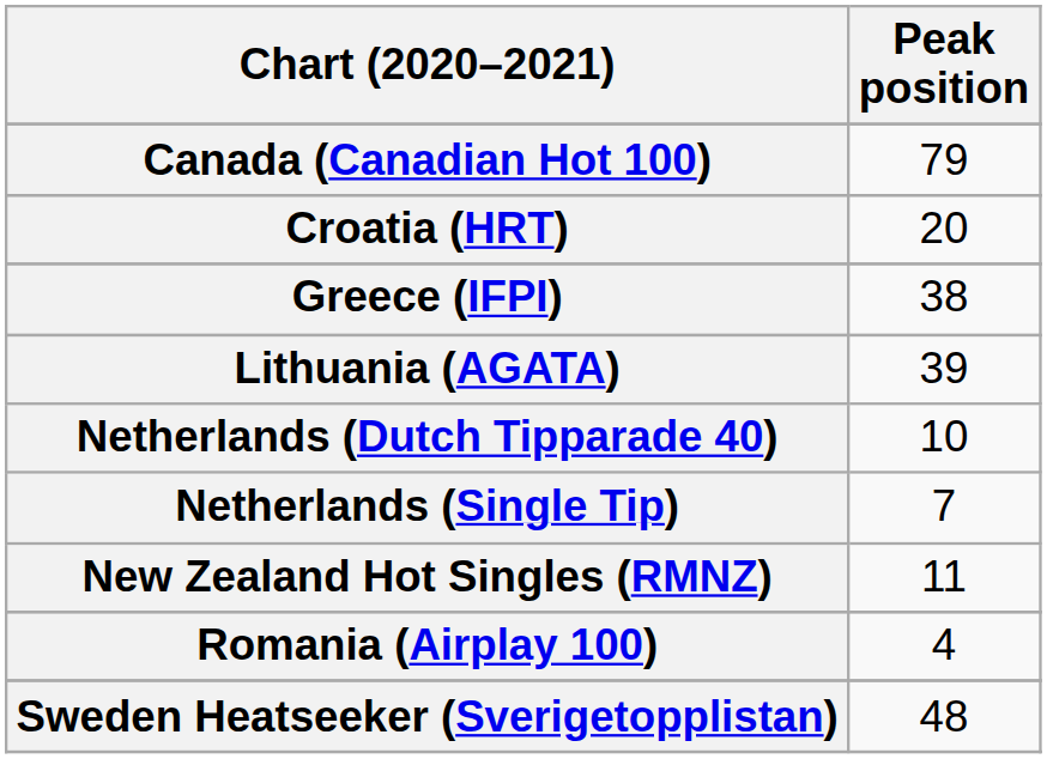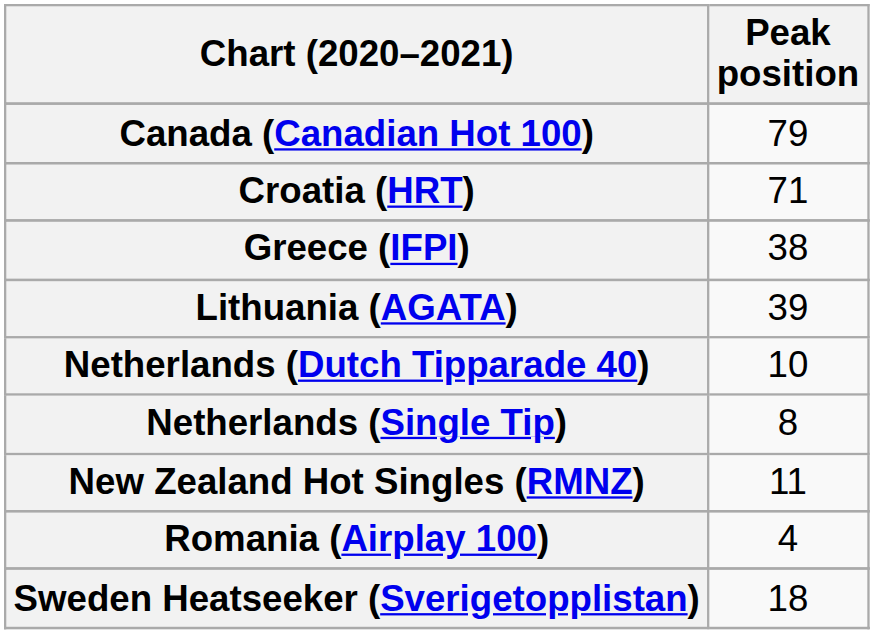Croatia (HRT) | Peak position: 20 -> 71
Netherlands (Single Tip) | Peak position: 7 -> 8
Sweden Heatseeker (Sverigetopplistan) | Peak position: 48 -> 18
